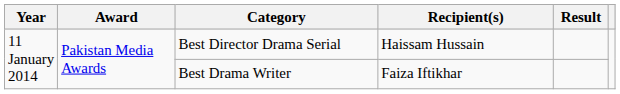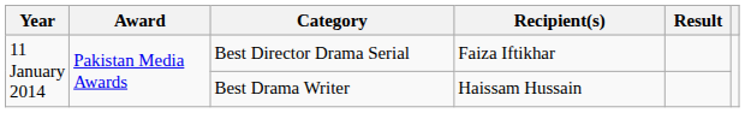Best Director Drama Serial | Recipient(s): Haissam Hussain -> Faiza Iftikhar
Best Drama Writer | Recipient(s): Faiza Iftikhar -> Haissam Hussain
